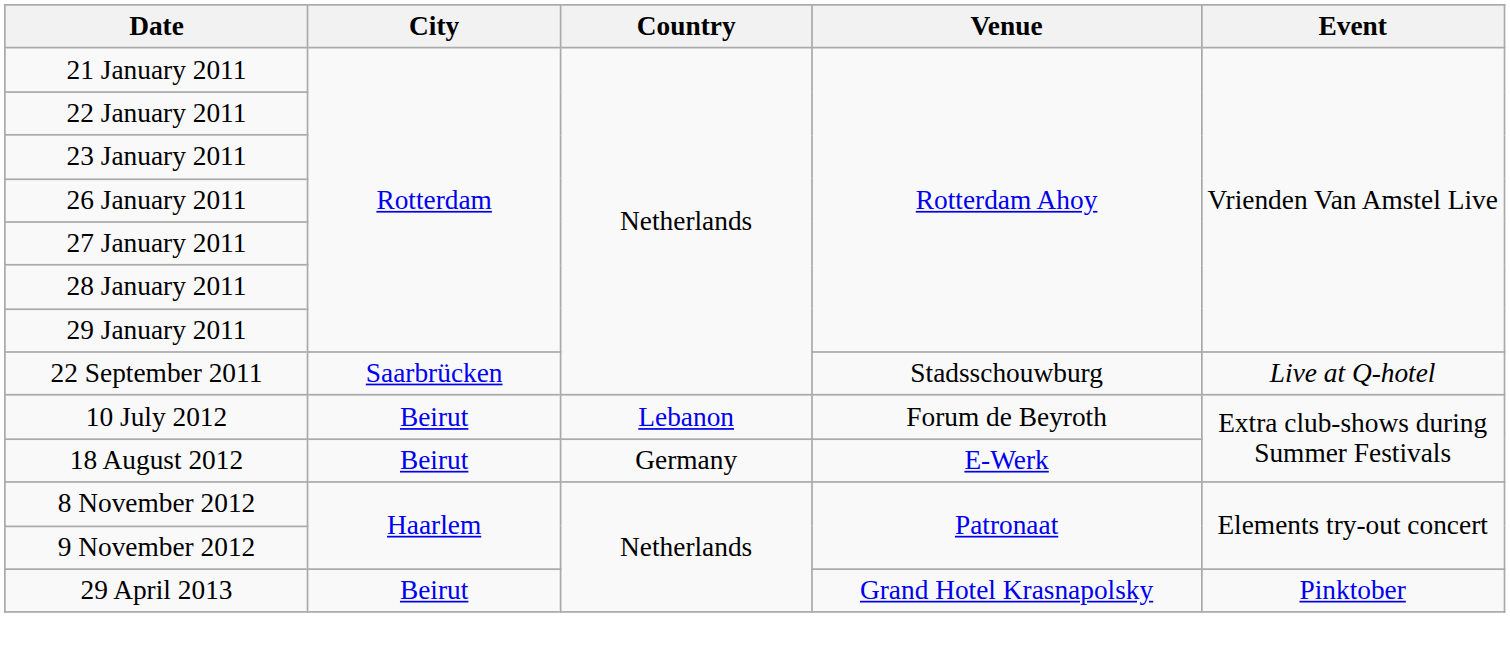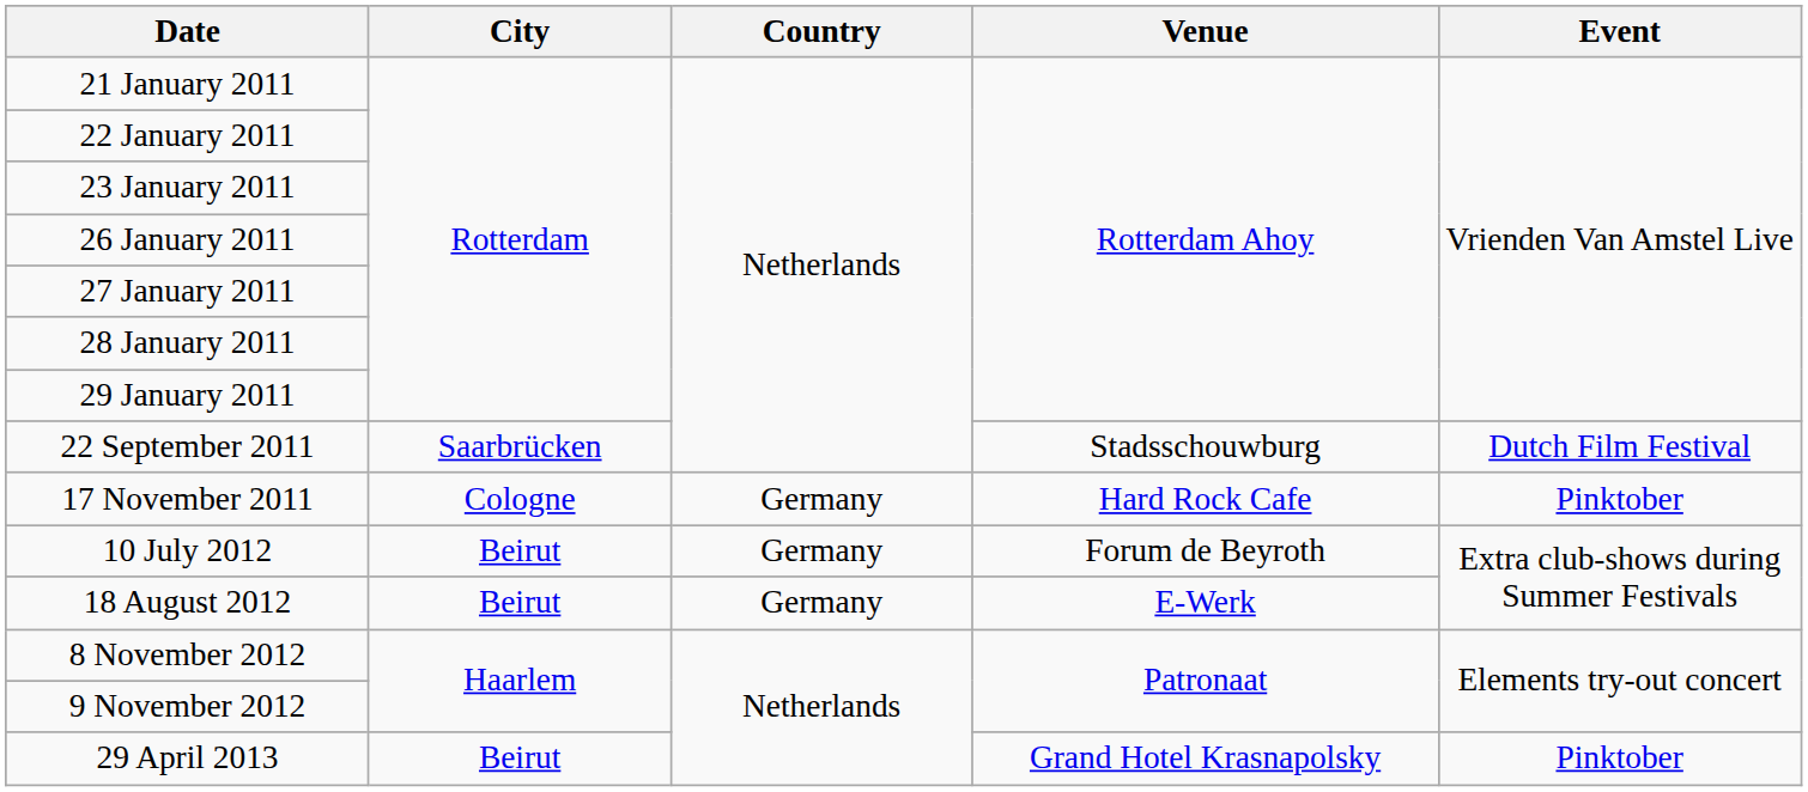22 September 2011 | Event: Live at Q-hotel -> Dutch Film Festival
+ row: 17 November 2011 | Cologne | Germany | Hard Rock Cafe | Pinktober
10 July 2012 | Country: Lebanon -> Germany
